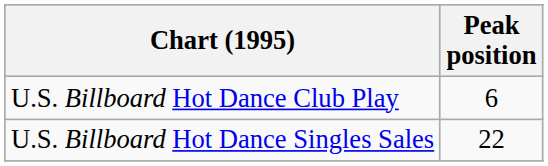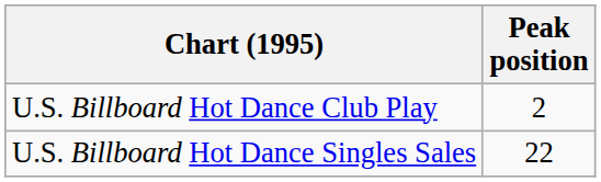U.S. Billboard Hot Dance Club Play | Peak position: 6 -> 2
